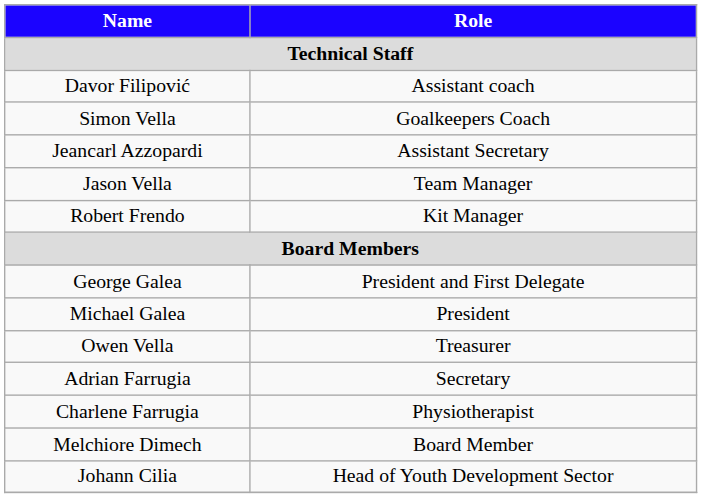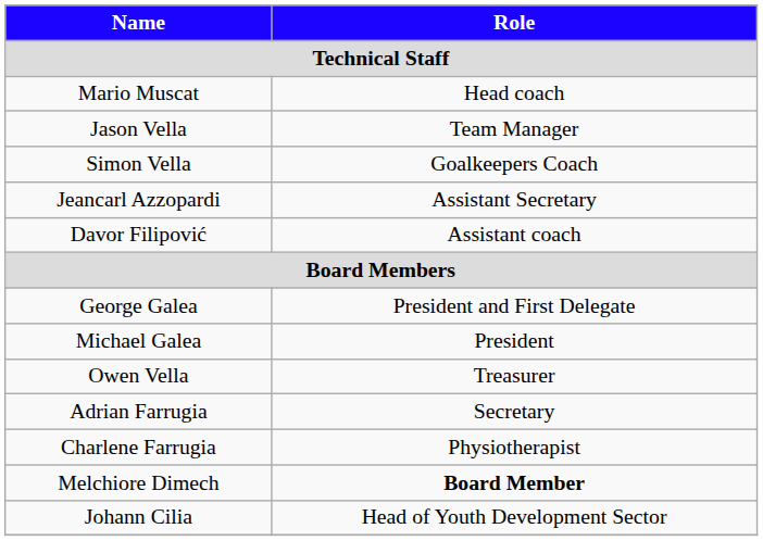+ row: Mario Muscat | Head coach
rows swapped: Davor Filipović <-> Jason Vella
- row: Robert Frendo | Kit Manager
Melchiore Dimech | Role: normal -> bold
